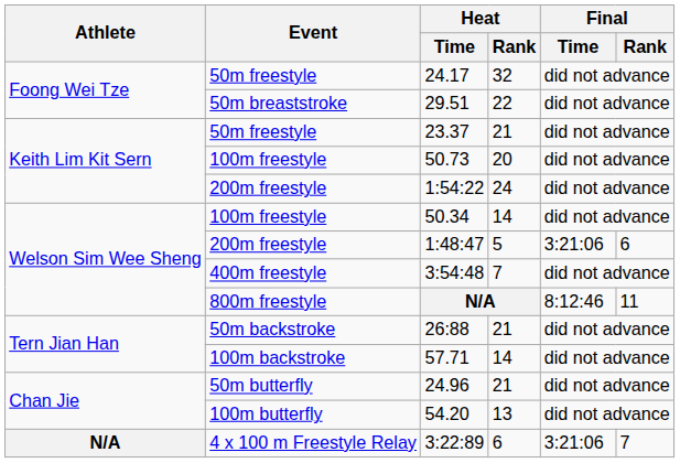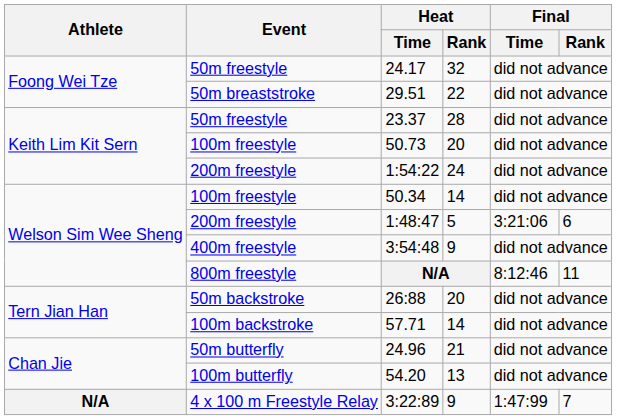23.37 | Heat / Rank: 21 -> 28
3:54:48 | Heat / Rank: 7 -> 9
26:88 | Heat / Rank: 21 -> 20
3:22:89 | Heat / Rank: 6 -> 9
3:22:89 | Final / Time: 3:21:06 -> 1:47:99
